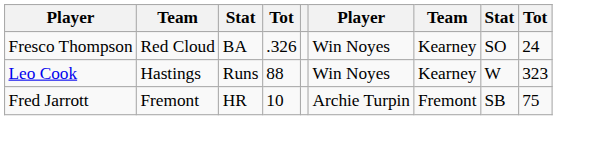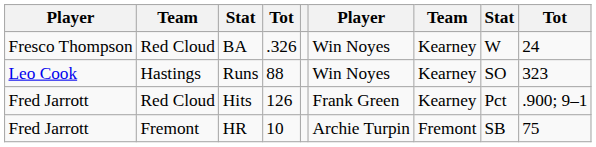BA | column 8: SO -> W
Runs | column 8: W -> SO
+ row: Fred Jarrott | Red Cloud | Hits | 126 | Frank Green | Kearney | Pct | .900; 9–1
